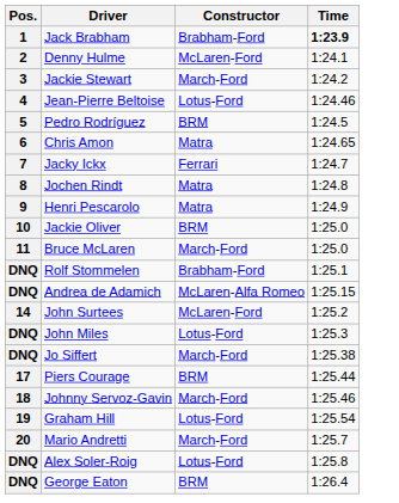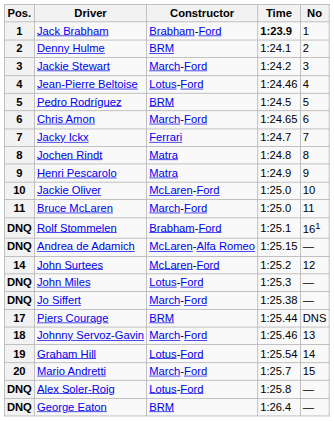+ column: No | 1 | 2 | 3 | 4 | 5 | 6 | 7 | 8 | 9 | 10 | 11 | 161 | — | 12 | — | — | DNS | 13 | 14 | 15 | — | —
Denny Hulme | Constructor: McLaren-Ford -> BRM
Chris Amon | Constructor: Matra -> March-Ford
Jackie Oliver | Constructor: BRM -> McLaren-Ford
